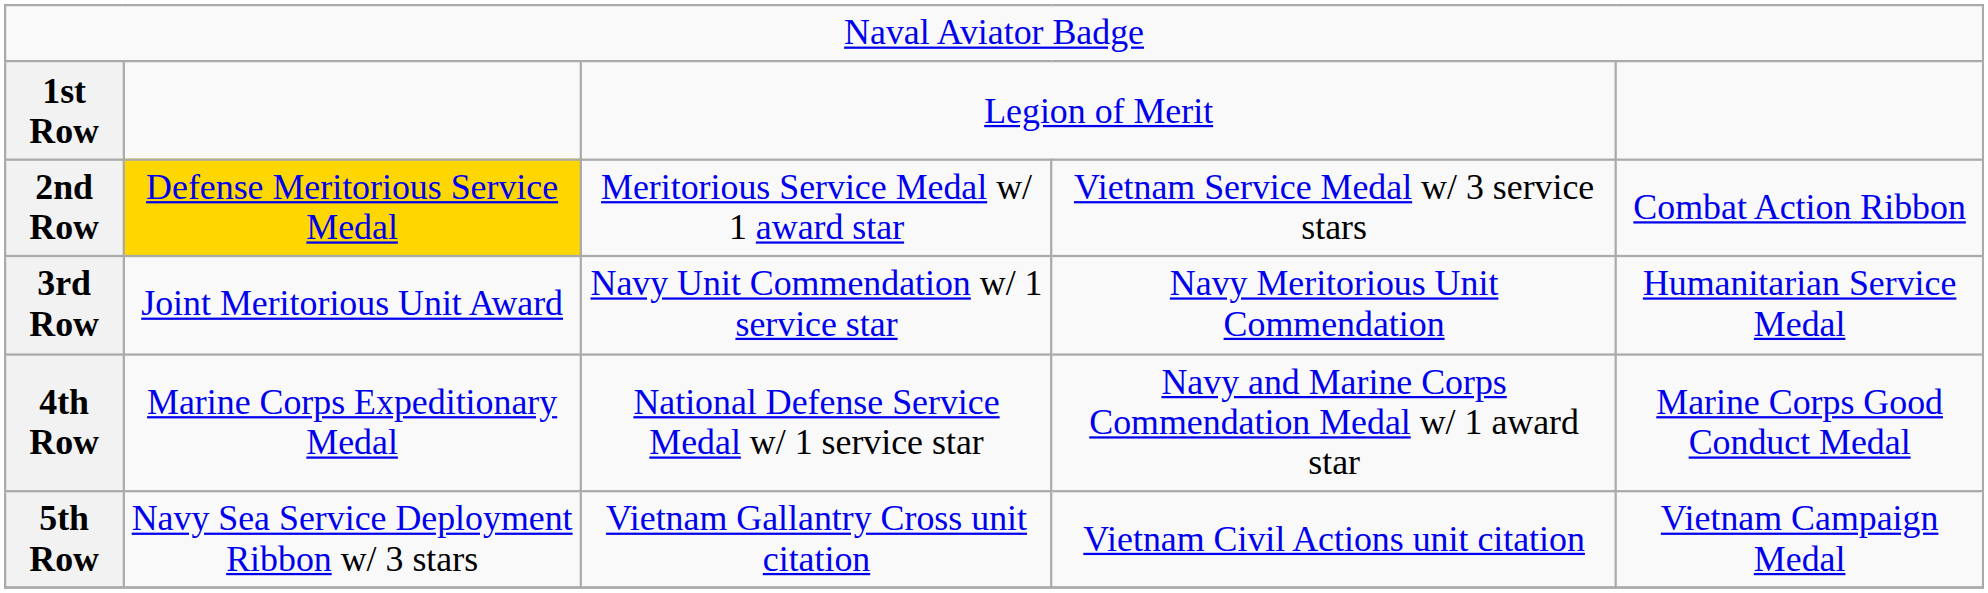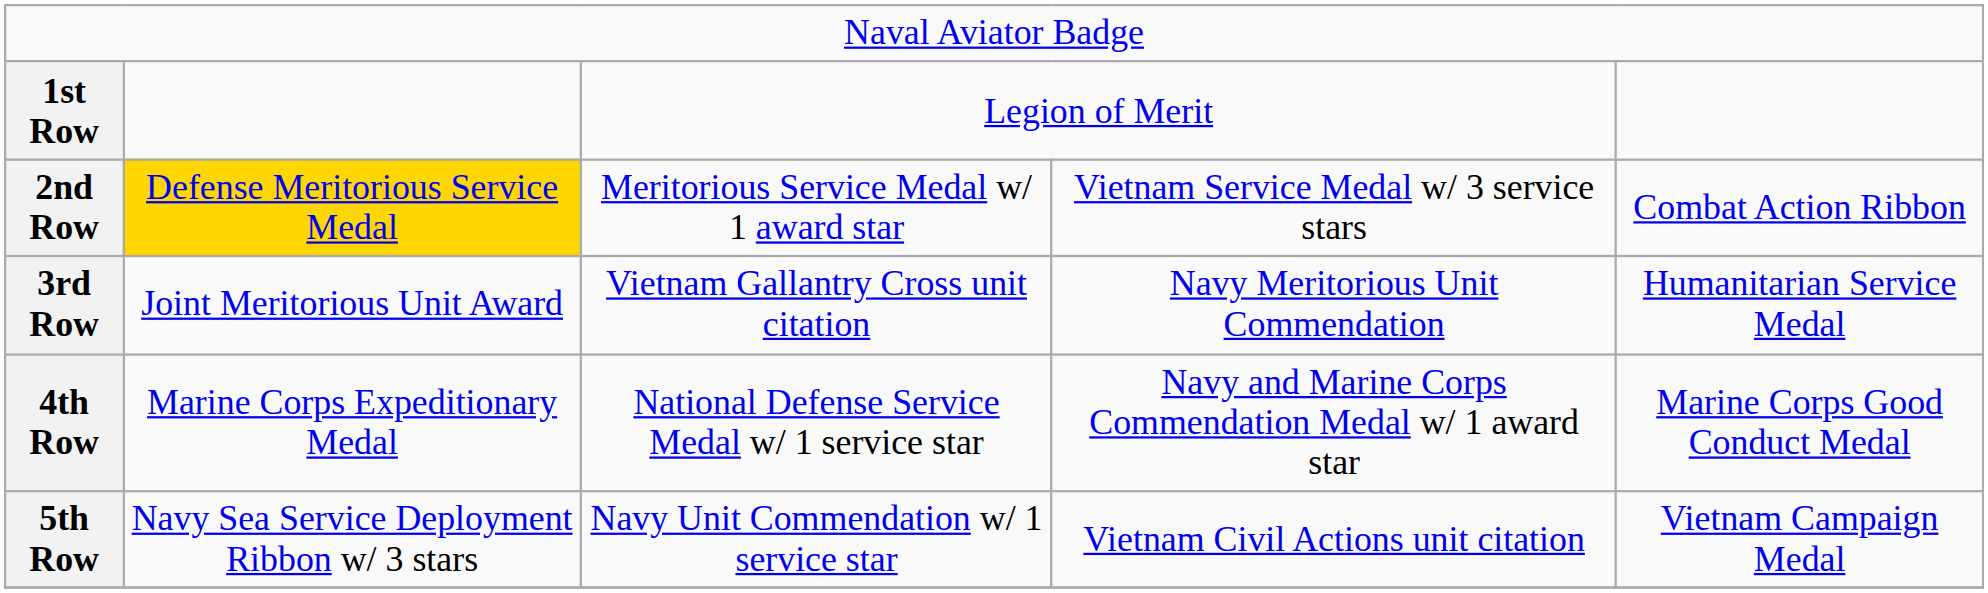3rd Row | column 3: Navy Unit Commendation w/ 1 service star -> Vietnam Gallantry Cross unit citation
5th Row | column 3: Vietnam Gallantry Cross unit citation -> Navy Unit Commendation w/ 1 service star
